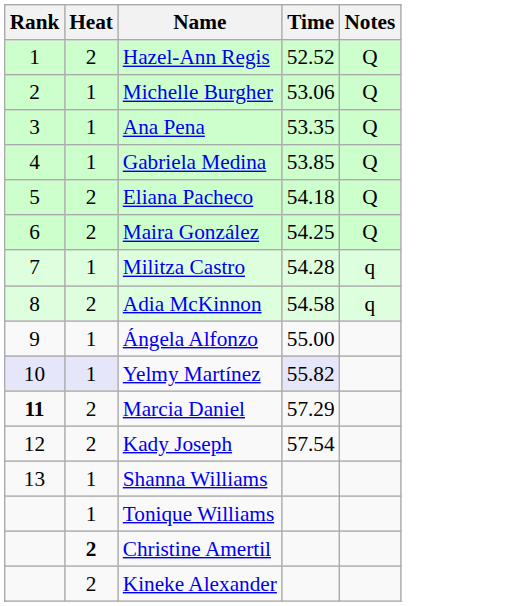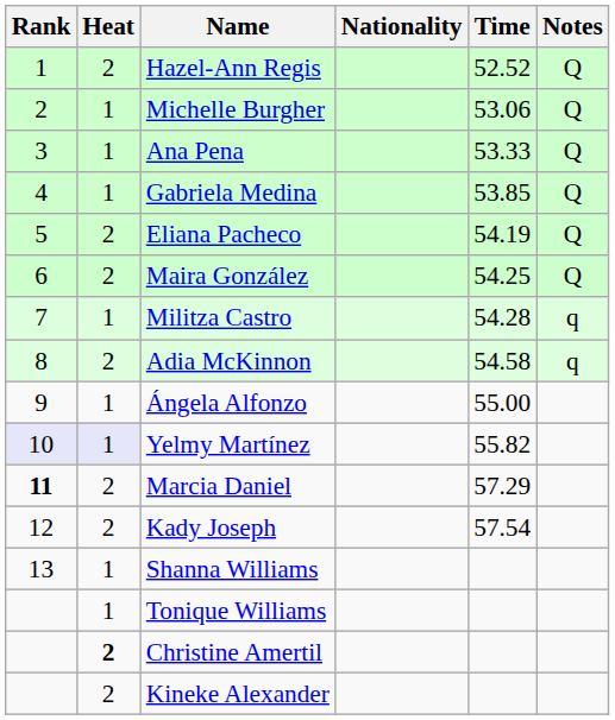+ column: Nationality
Ana Pena | Time: 53.35 -> 53.33
Eliana Pacheco | Time: 54.18 -> 54.19
Yelmy Martínez | Time: lavender background -> no background
